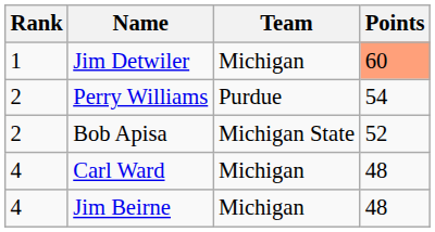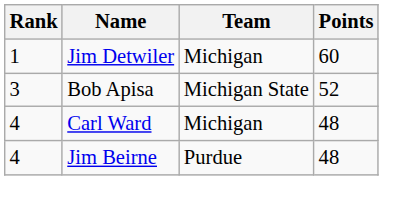Jim Detwiler | Points: lightsalmon background -> no background
- row: 2 | Perry Williams | Purdue | 54
Bob Apisa | Rank: 2 -> 3
Jim Beirne | Team: Michigan -> Purdue
